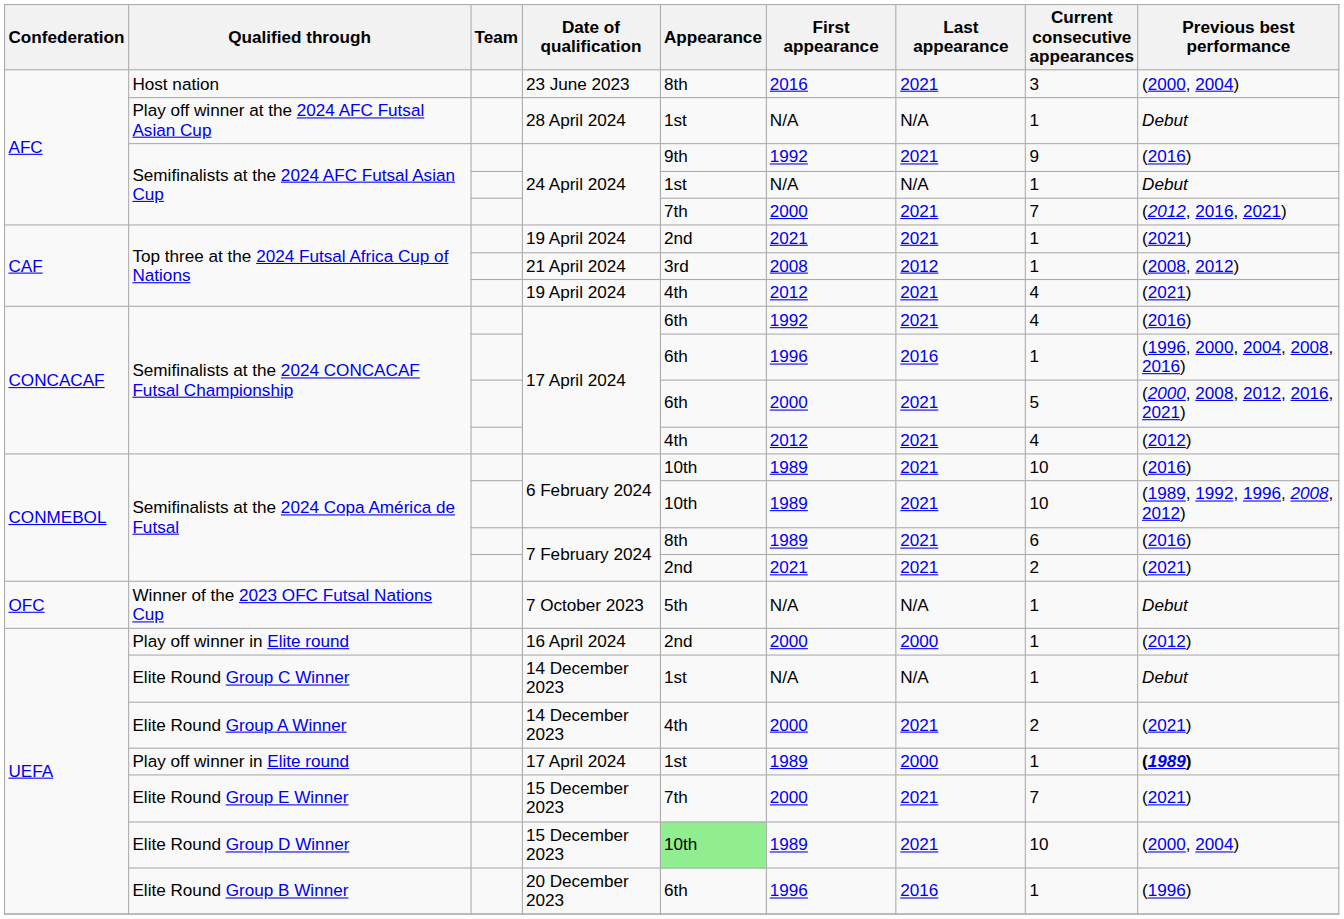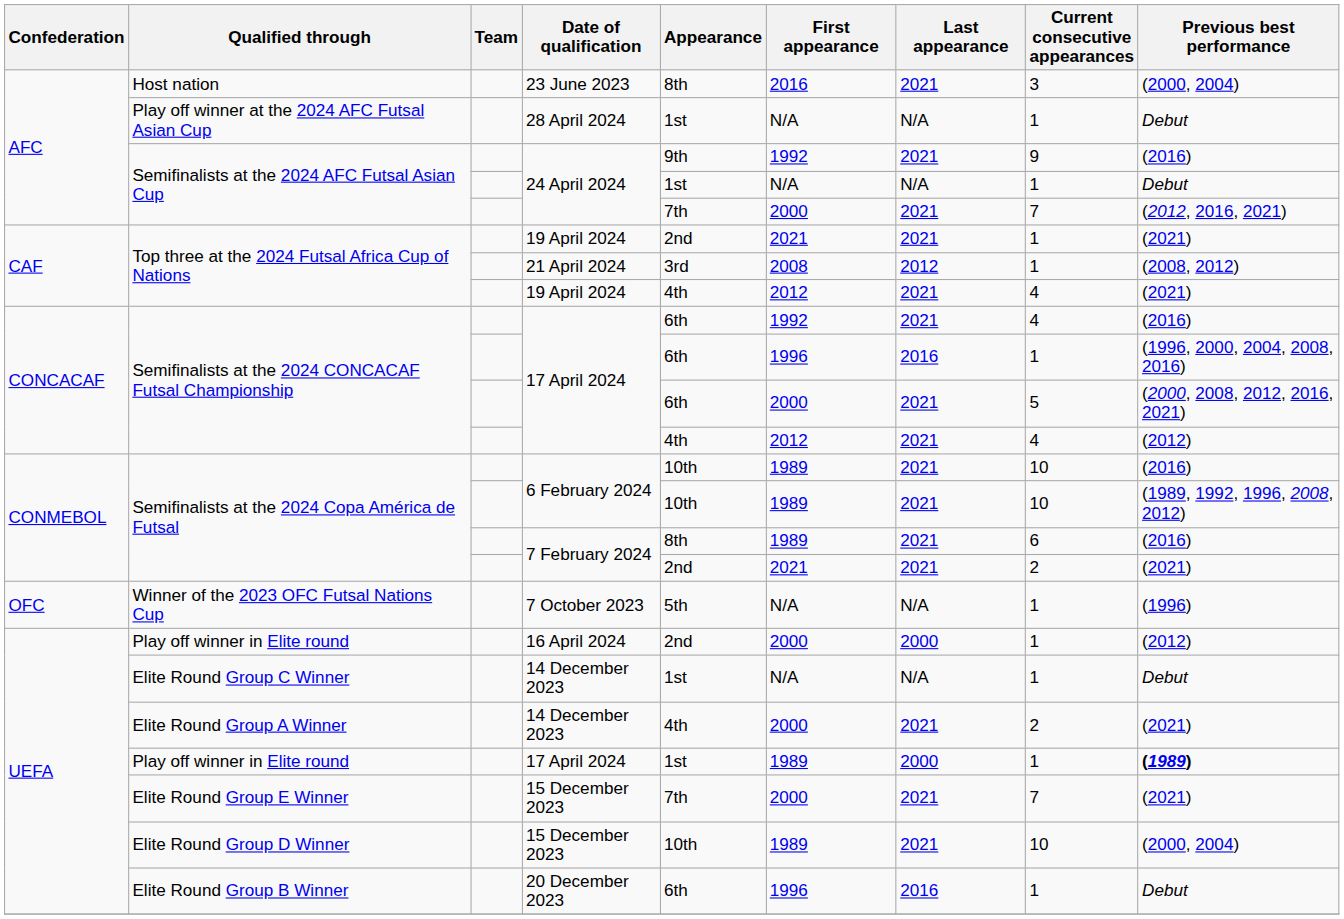Winner of the 2023 OFC Futsal Nations Cup | Previous best performance: Debut -> (1996)
Elite Round Group D Winner | Appearance: lightgreen background -> no background
Elite Round Group B Winner | Previous best performance: (1996) -> Debut
